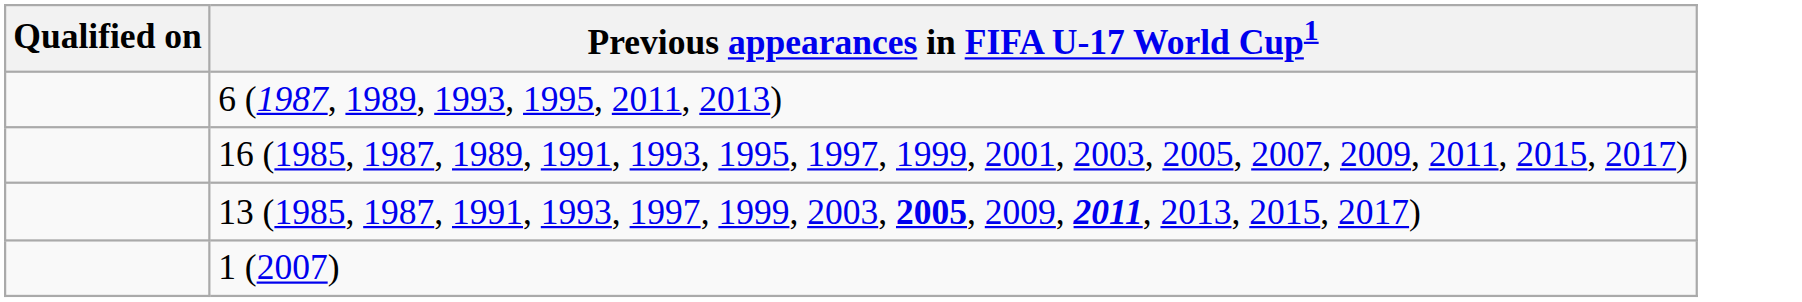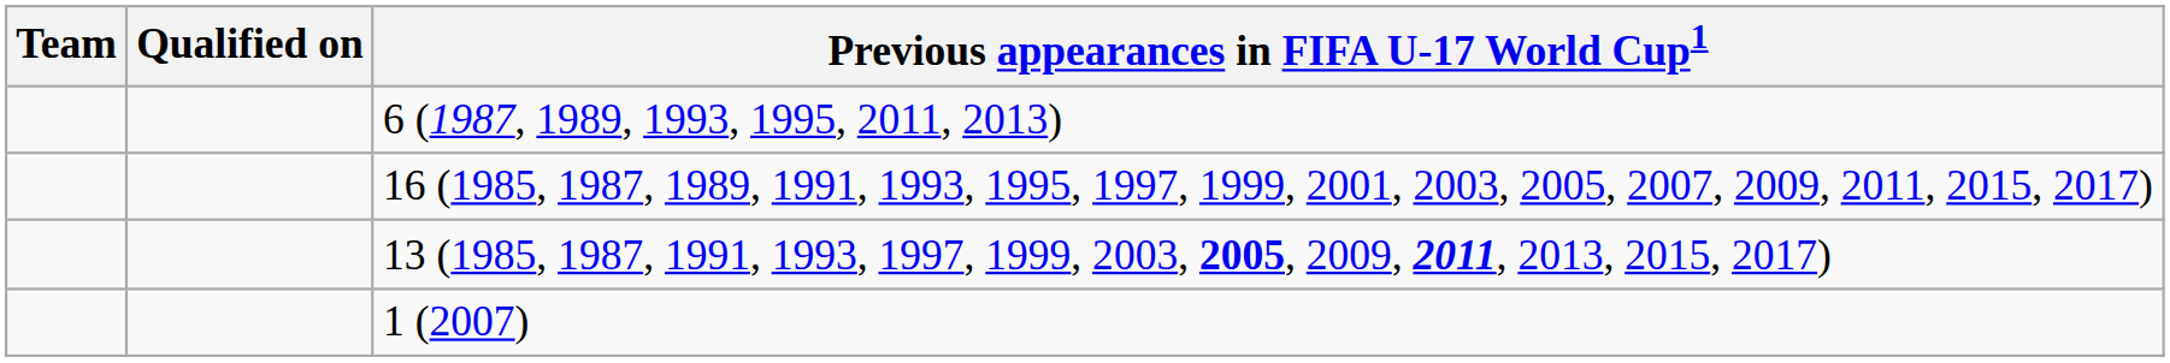+ column: Team
